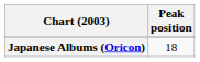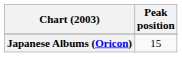Japanese Albums (Oricon) | Peak position: 18 -> 15
